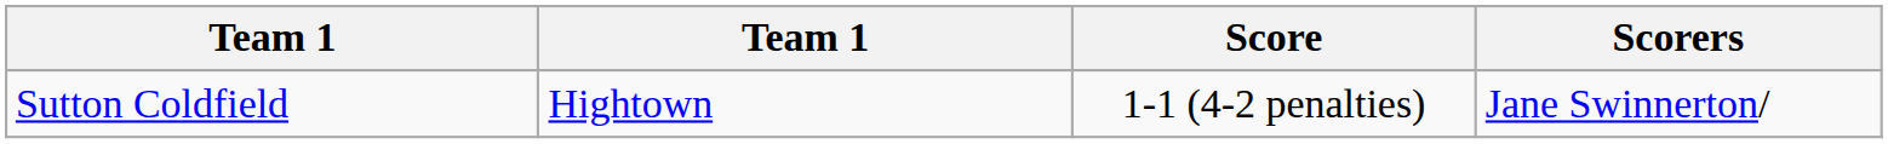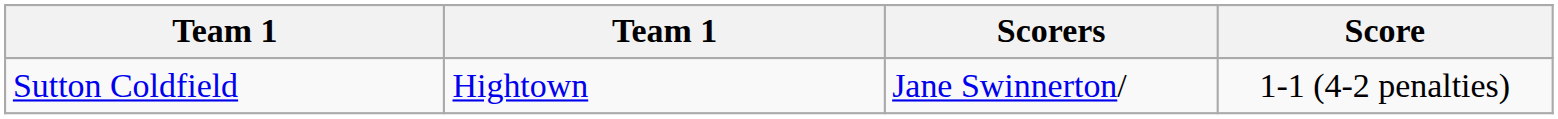columns swapped: Score <-> Scorers
